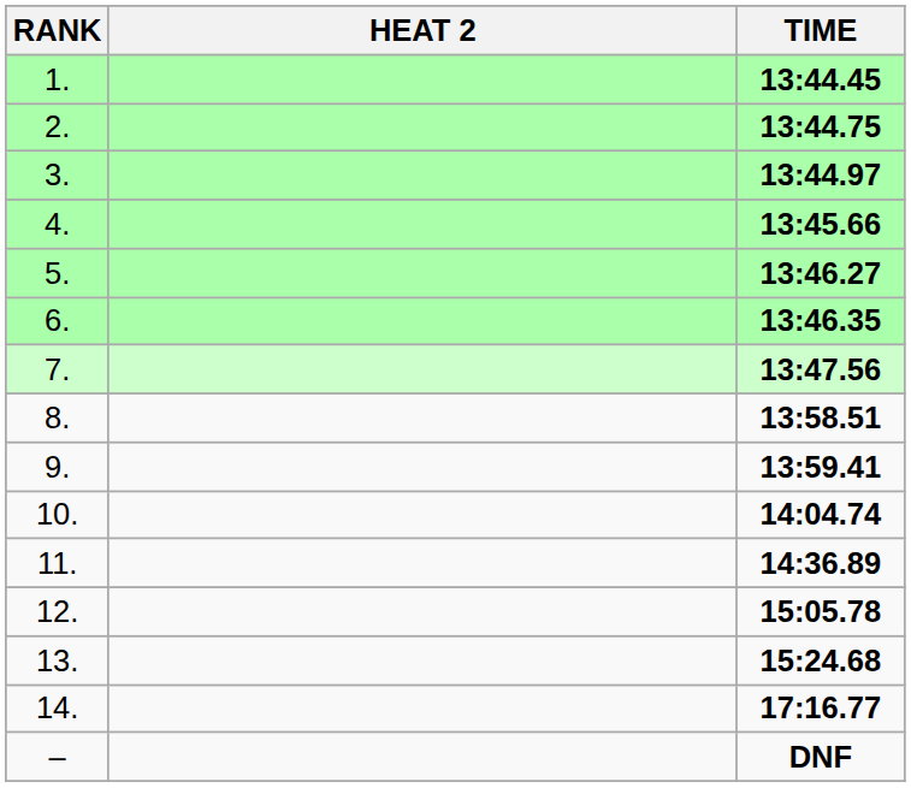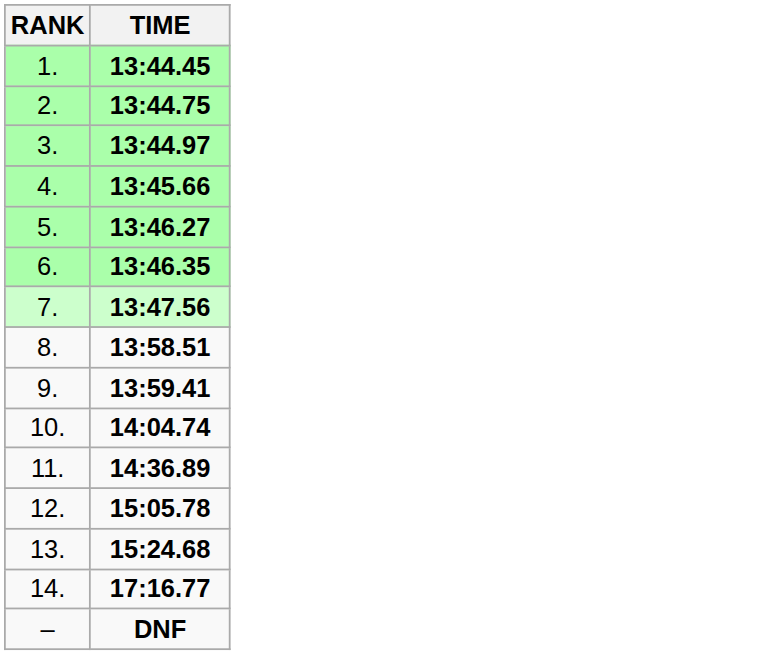- column: HEAT 2
